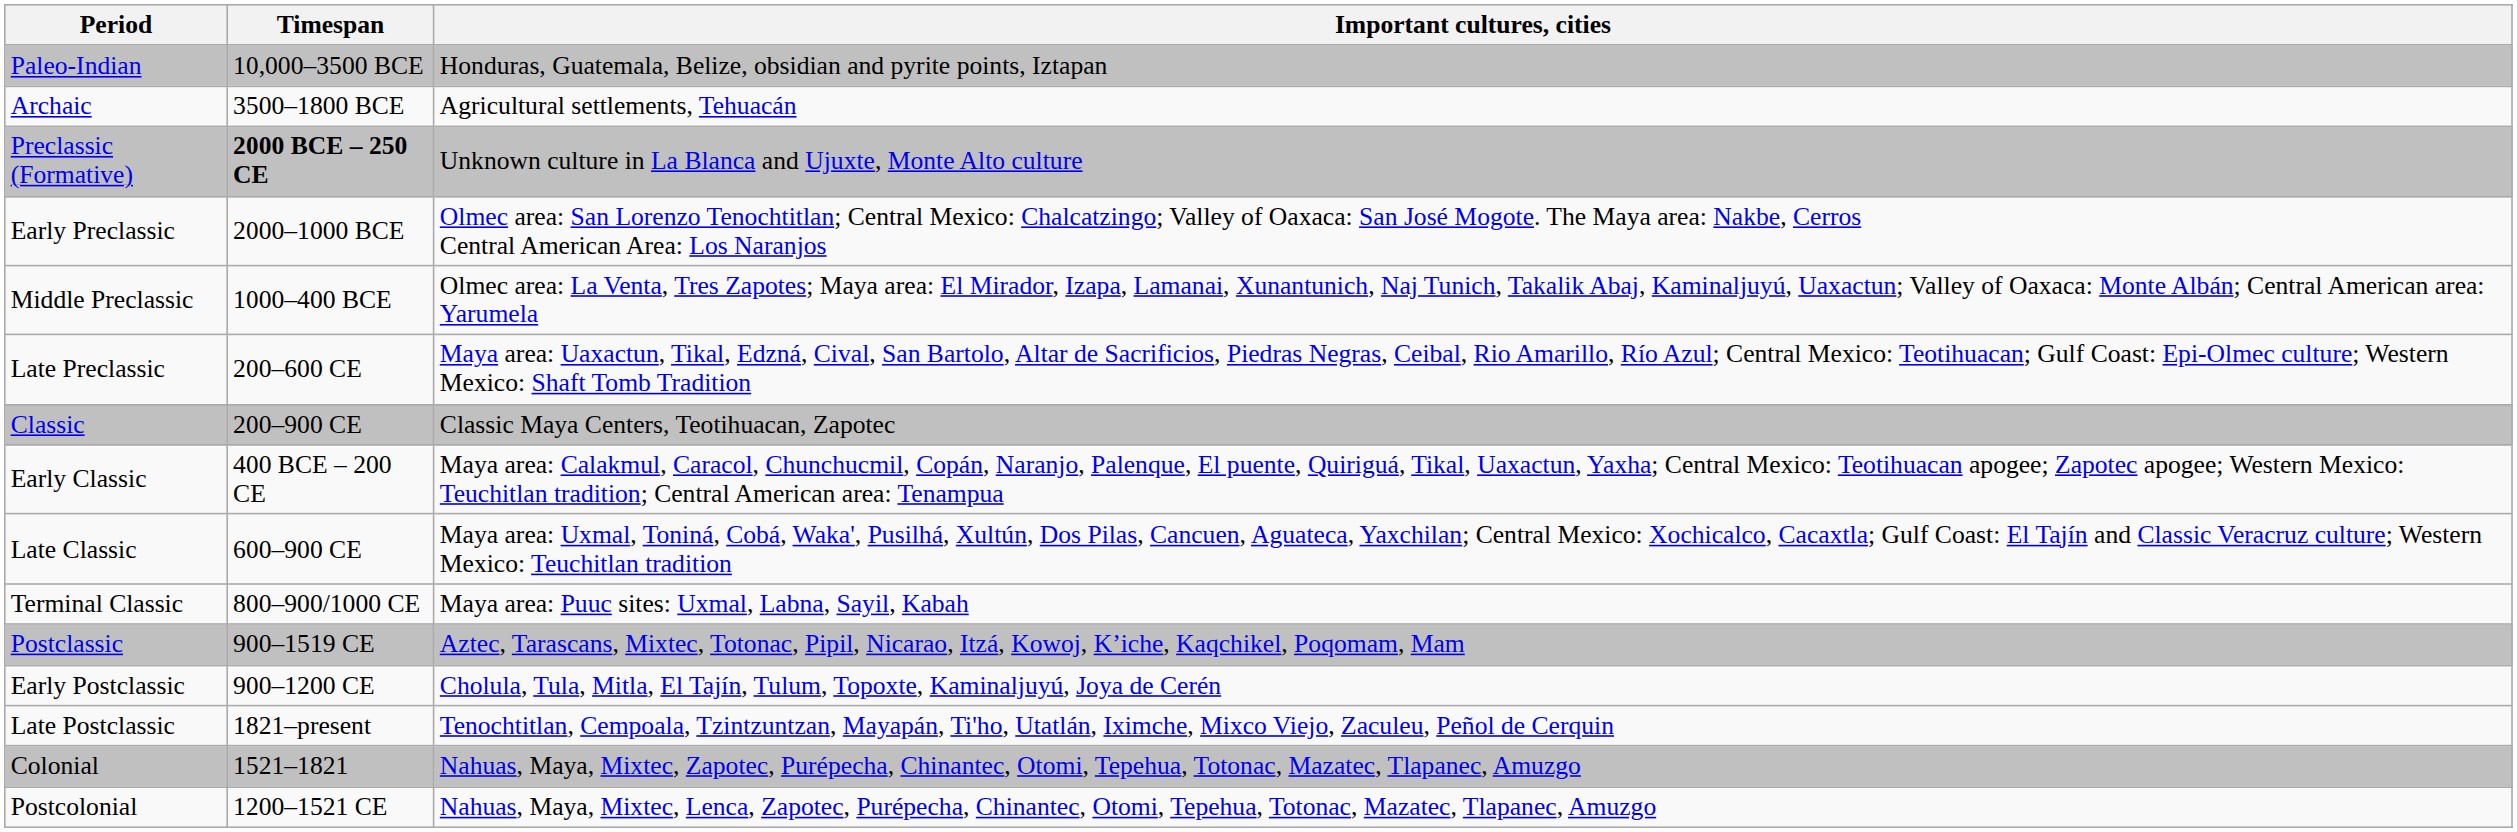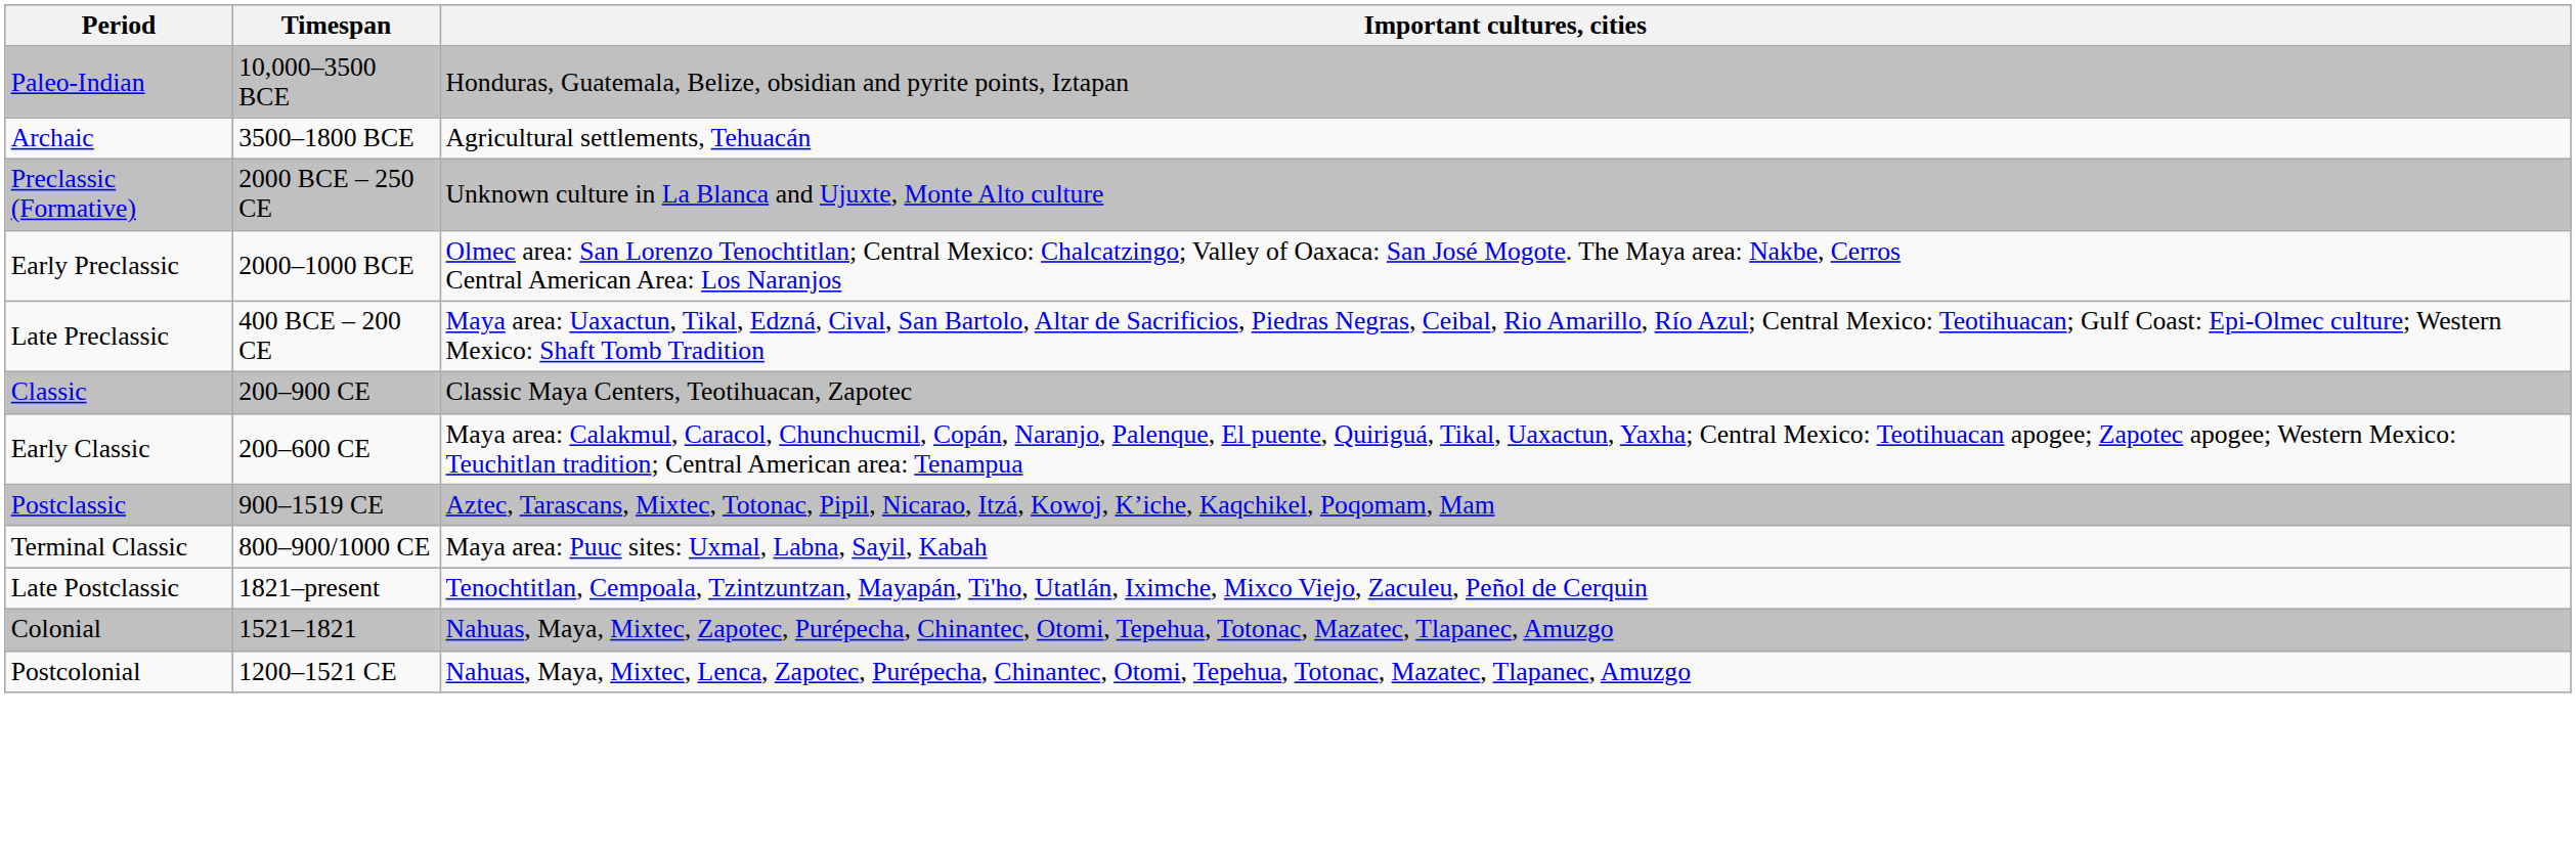Preclassic (Formative) | Timespan: bold -> normal
- row: Middle Preclassic | 1000–400 BCE | Olmec area: La Venta, Tres Zapotes; Maya area: El Mirador, Izapa, Lamanai, Xunantunich, Naj Tunich, Takalik Abaj, Kaminaljuyú, Uaxactun; Valley of Oaxaca: Monte Albán; Central American area: Yarumela
Late Preclassic | Timespan: 200–600 CE -> 400 BCE – 200 CE
Early Classic | Timespan: 400 BCE – 200 CE -> 200–600 CE
- row: Late Classic | 600–900 CE | Maya area: Uxmal, Toniná, Cobá, Waka', Pusilhá, Xultún, Dos Pilas, Cancuen, Aguateca, Yaxchilan; Central Mexico: Xochicalco, Cacaxtla; Gulf Coast: El Tajín and Classic Veracruz culture; Western Mexico: Teuchitlan tradition
rows swapped: Terminal Classic <-> Postclassic
- row: Early Postclassic | 900–1200 CE | Cholula, Tula, Mitla, El Tajín, Tulum, Topoxte, Kaminaljuyú, Joya de Cerén
